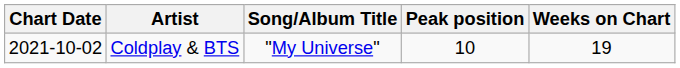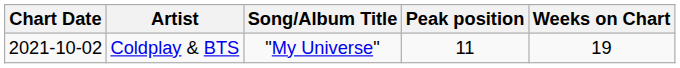Coldplay & BTS | Peak position: 10 -> 11
